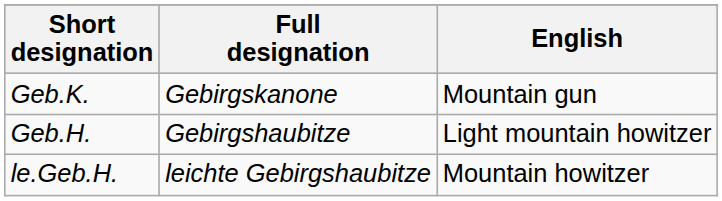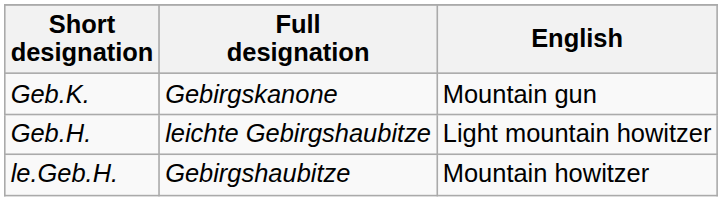Geb.H. | Full designation: Gebirgshaubitze -> leichte Gebirgshaubitze
le.Geb.H. | Full designation: leichte Gebirgshaubitze -> Gebirgshaubitze
